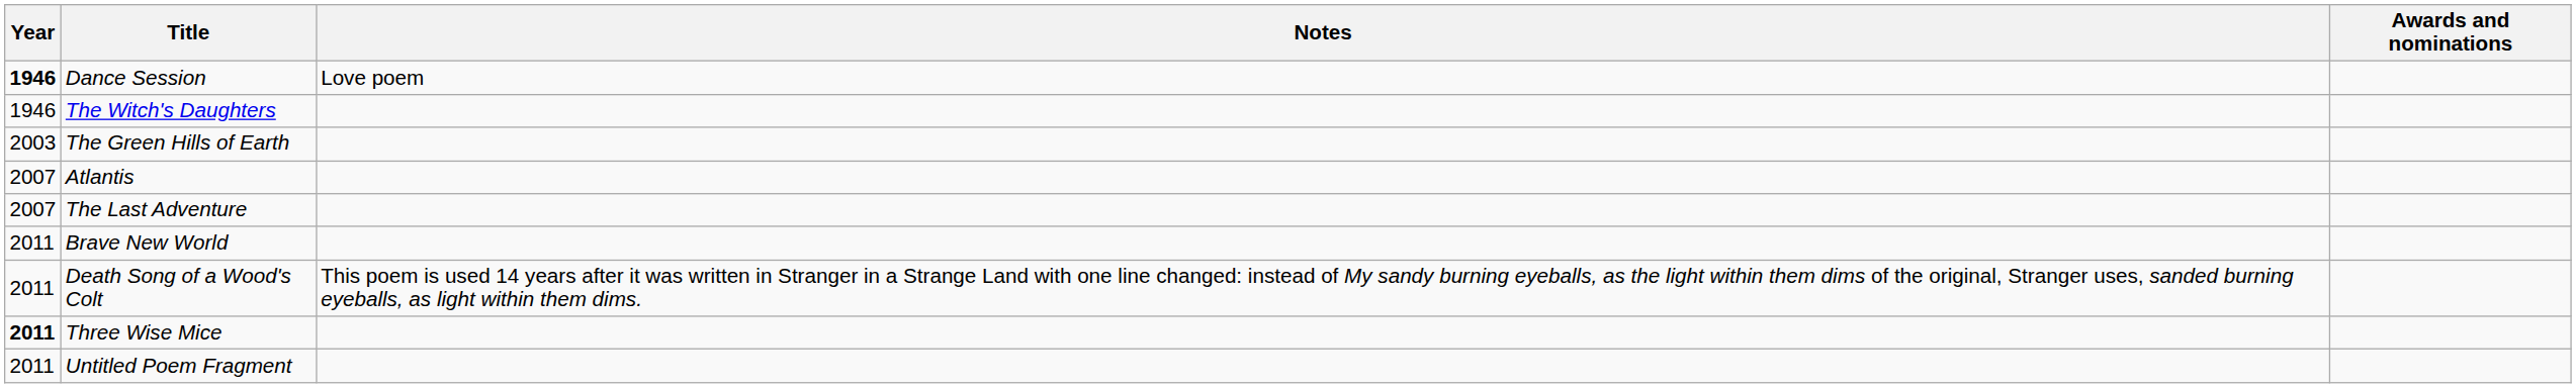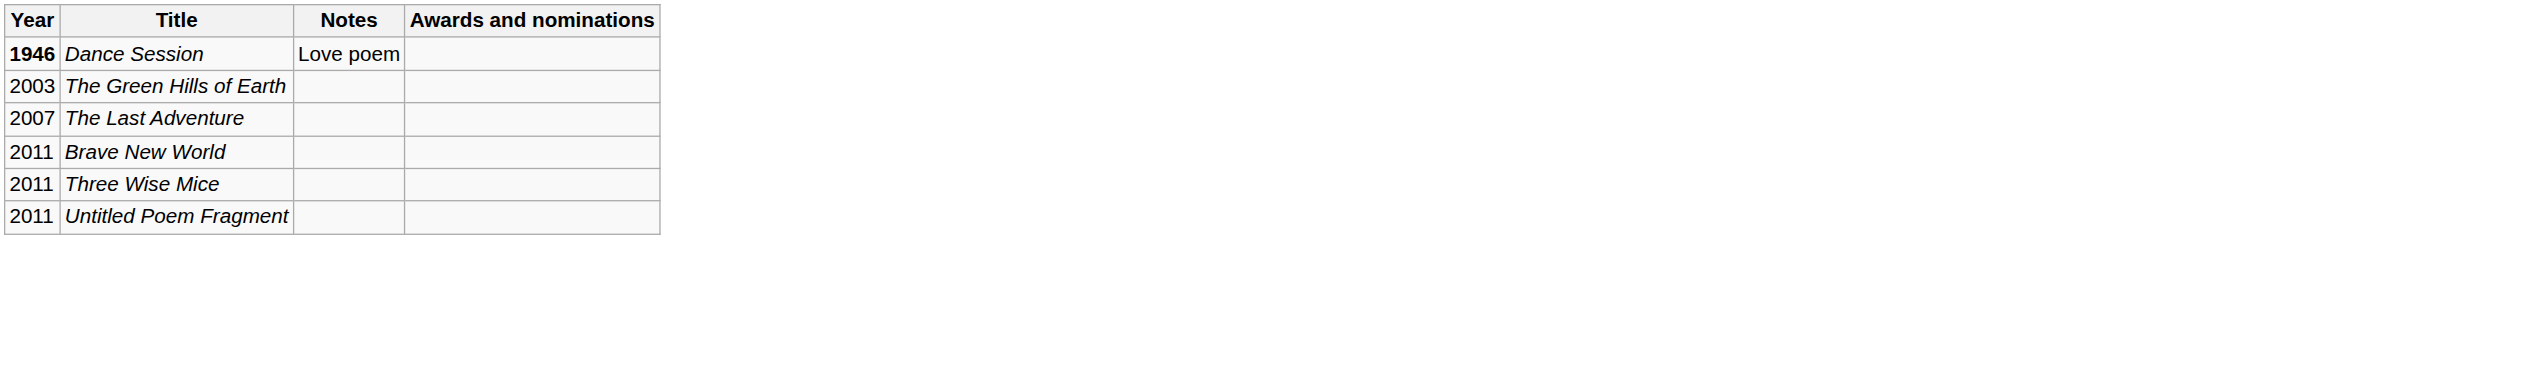- row: 1946 | The Witch's Daughters
- row: 2007 | Atlantis
- row: 2011 | Death Song of a Wood's Colt | This poem is used 14 years after it was written in Stranger in a Strange Land with one line changed: instead of My sandy burning eyeballs, as the light within them dims of the original, Stranger uses, sanded burning eyeballs, as light within them dims.
Three Wise Mice | Year: bold -> normal
